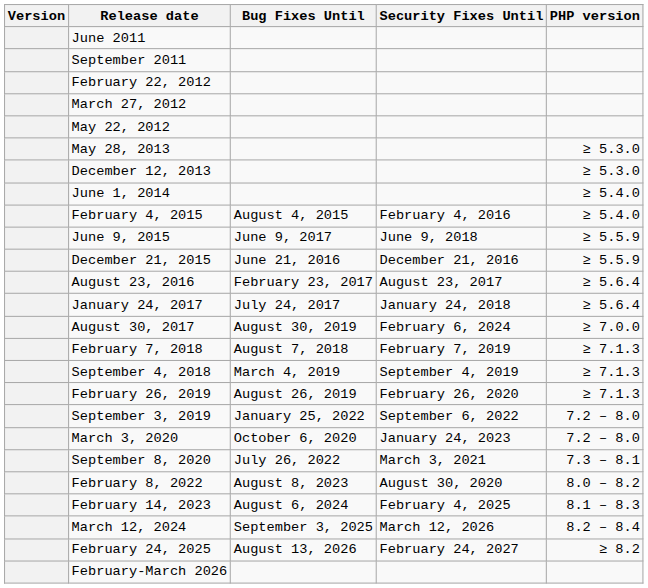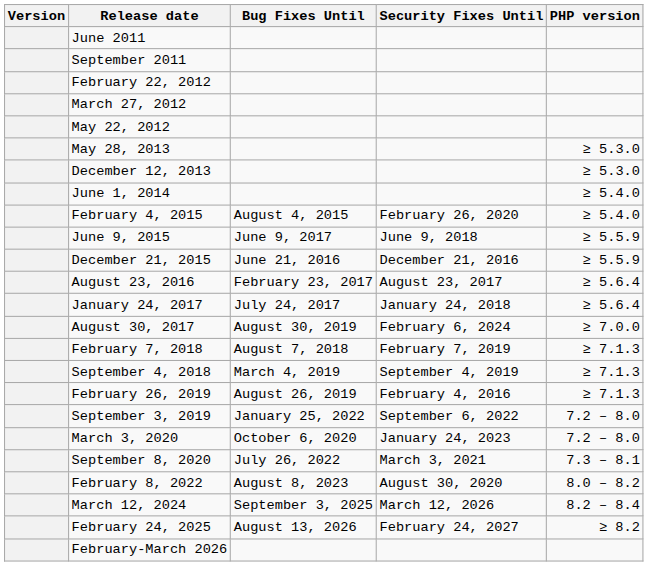February 4, 2015 | Security Fixes Until: February 4, 2016 -> February 26, 2020
February 26, 2019 | Security Fixes Until: February 26, 2020 -> February 4, 2016
- row: February 14, 2023 | August 6, 2024 | February 4, 2025 | 8.1 – 8.3
